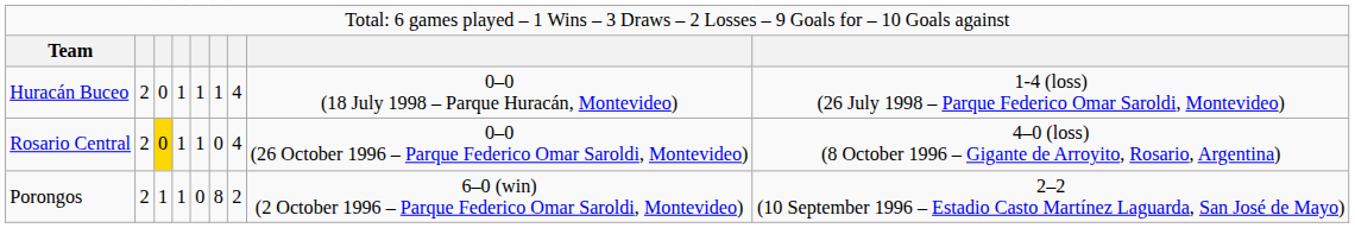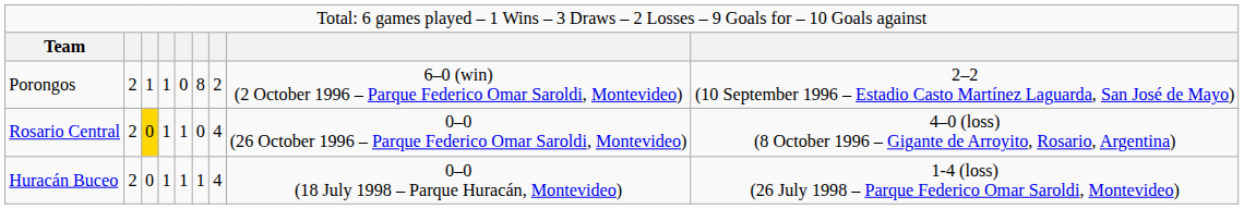rows swapped: Porongos <-> Huracán Buceo
